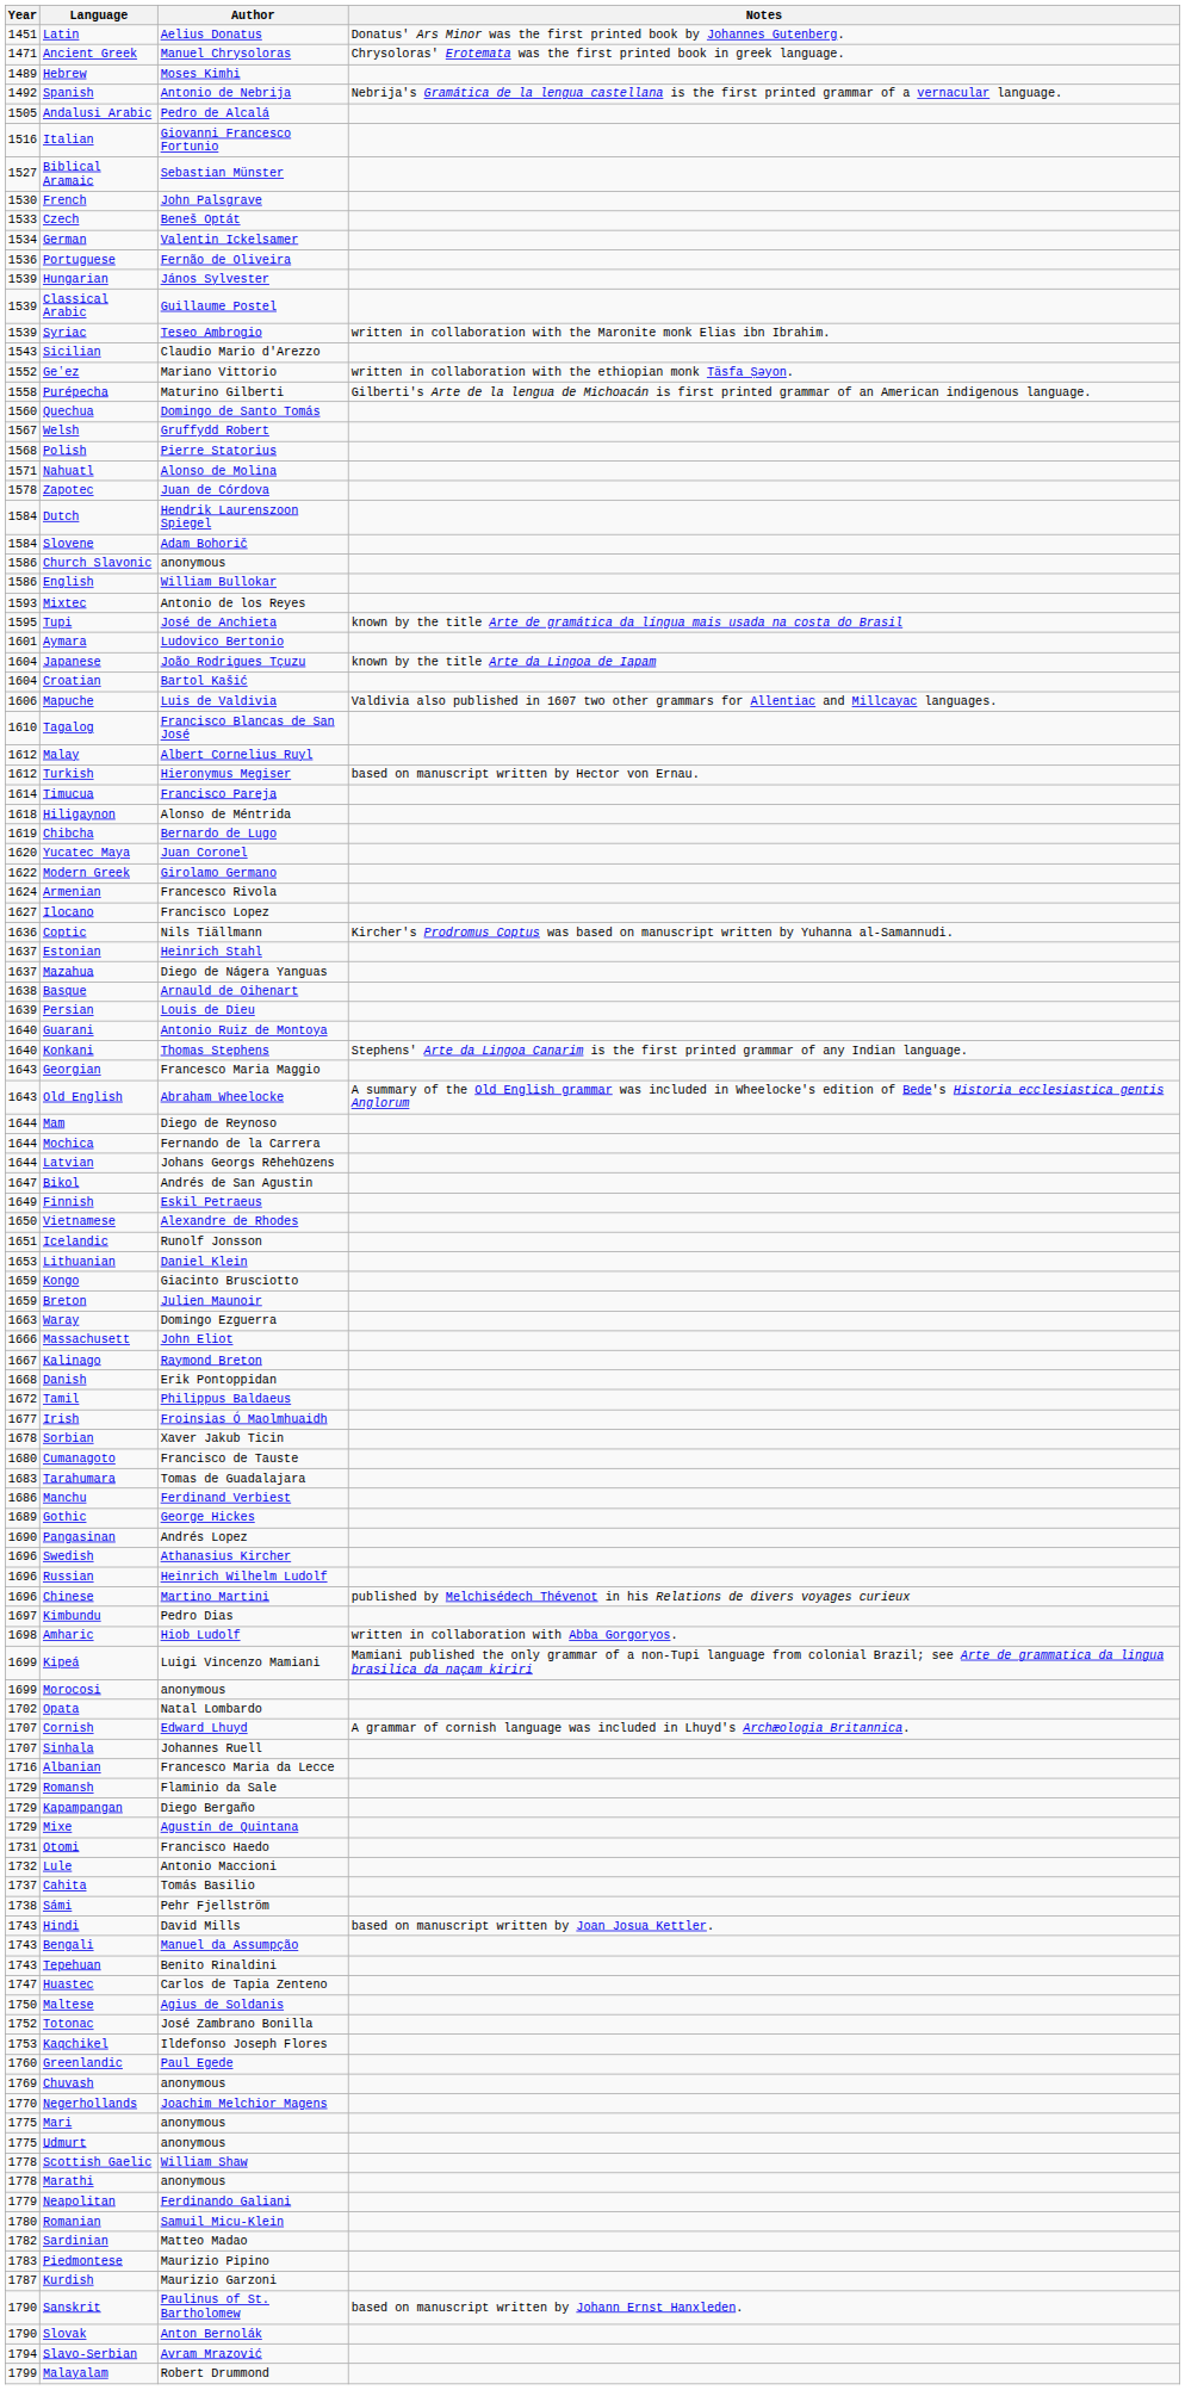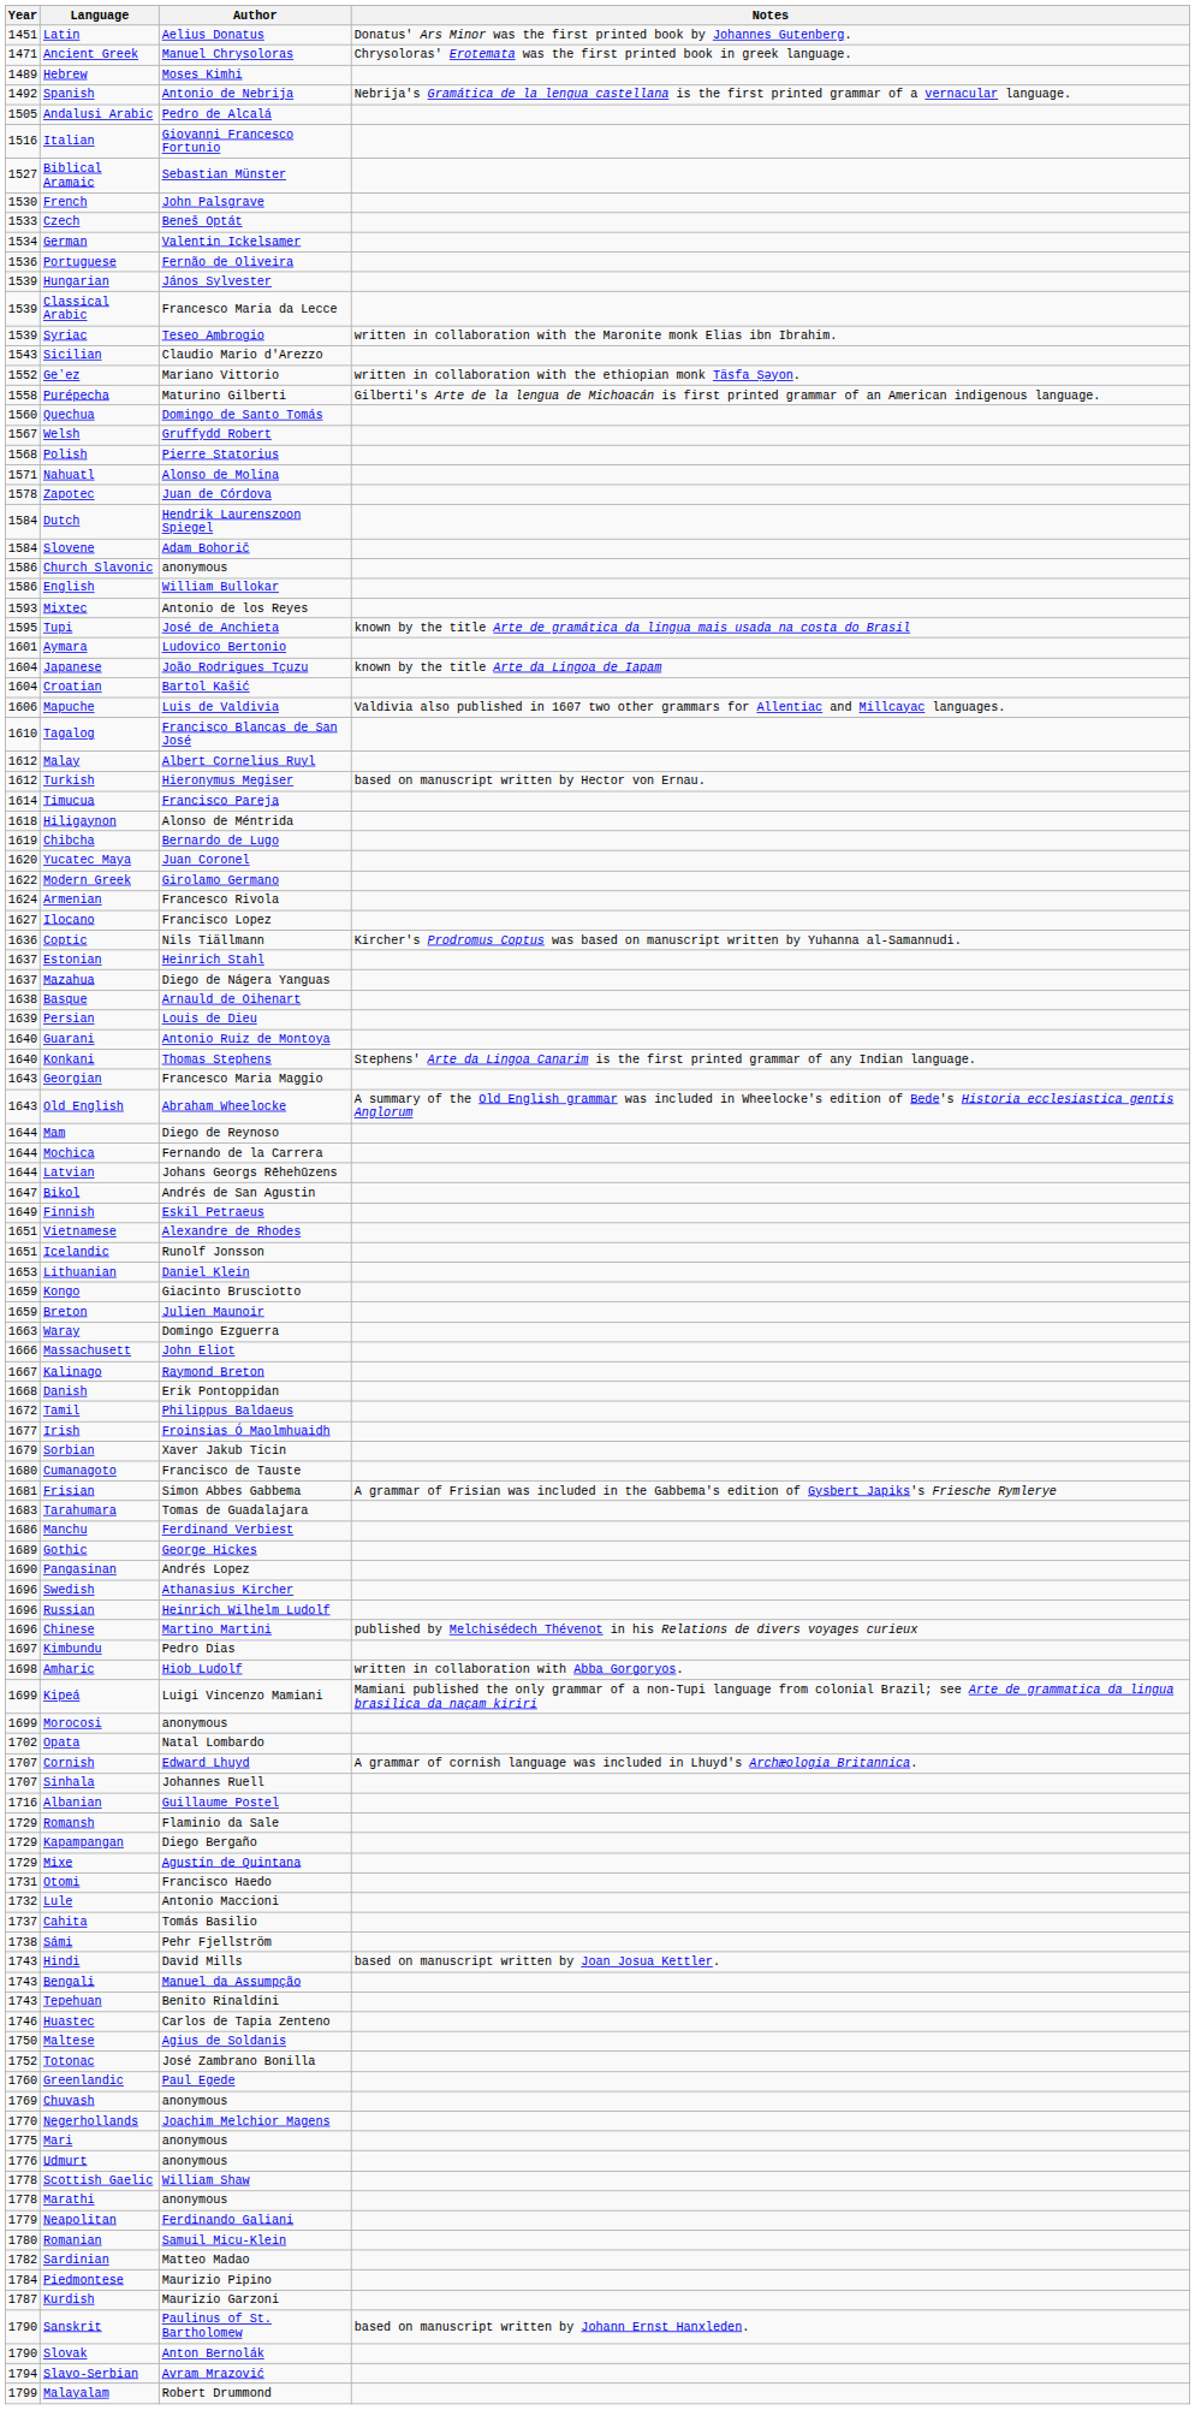Classical Arabic | Author: Guillaume Postel -> Francesco Maria da Lecce
Vietnamese | Year: 1650 -> 1651
Sorbian | Year: 1678 -> 1679
+ row: 1681 | Frisian | Simon Abbes Gabbema | A grammar of Frisian was included in the Gabbema's edition of Gysbert Japiks's Friesche Rymlerye
Albanian | Author: Francesco Maria da Lecce -> Guillaume Postel
Huastec | Year: 1747 -> 1746
- row: 1753 | Kaqchikel | Ildefonso Joseph Flores
Udmurt | Year: 1775 -> 1776
Piedmontese | Year: 1783 -> 1784
